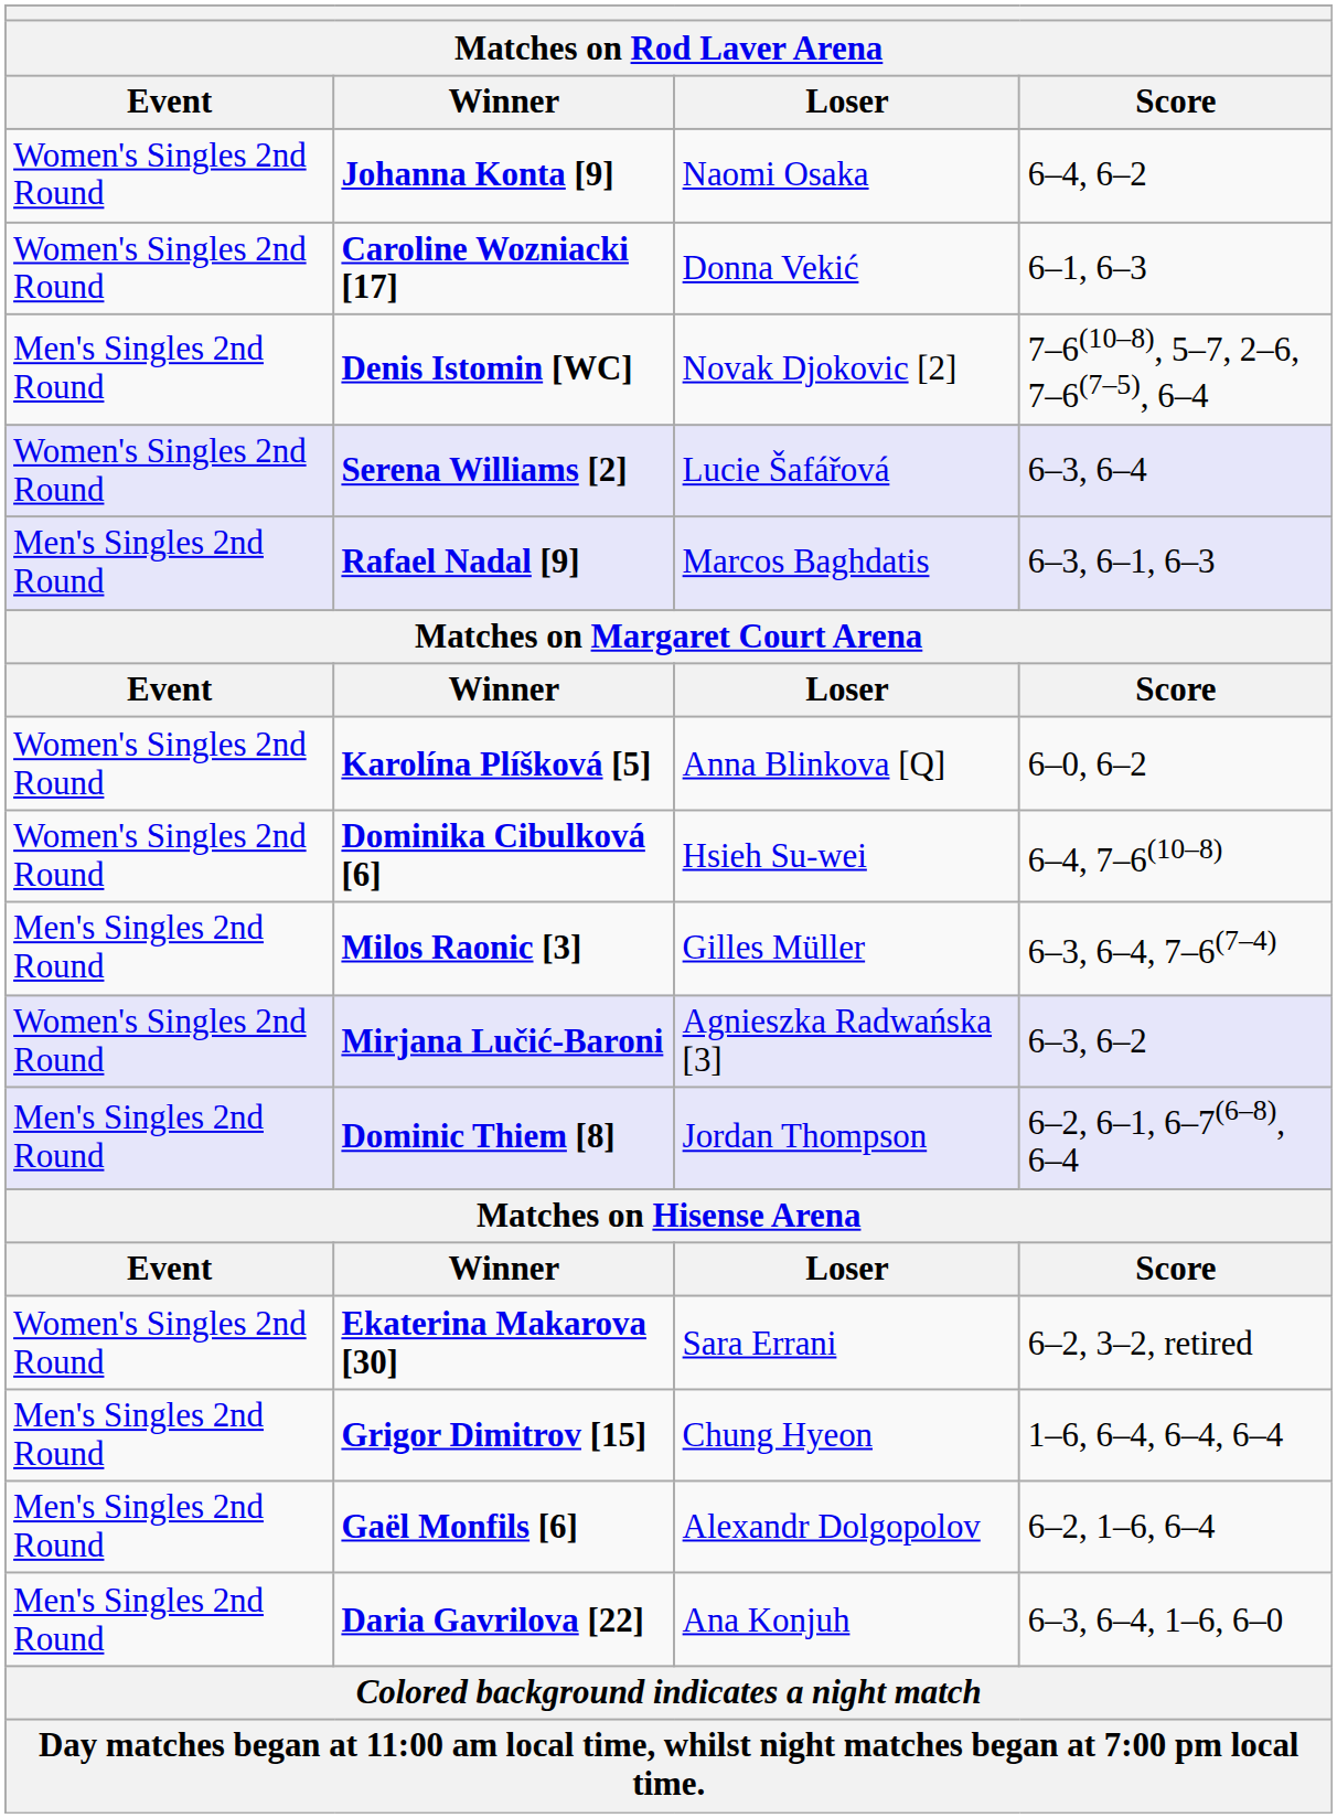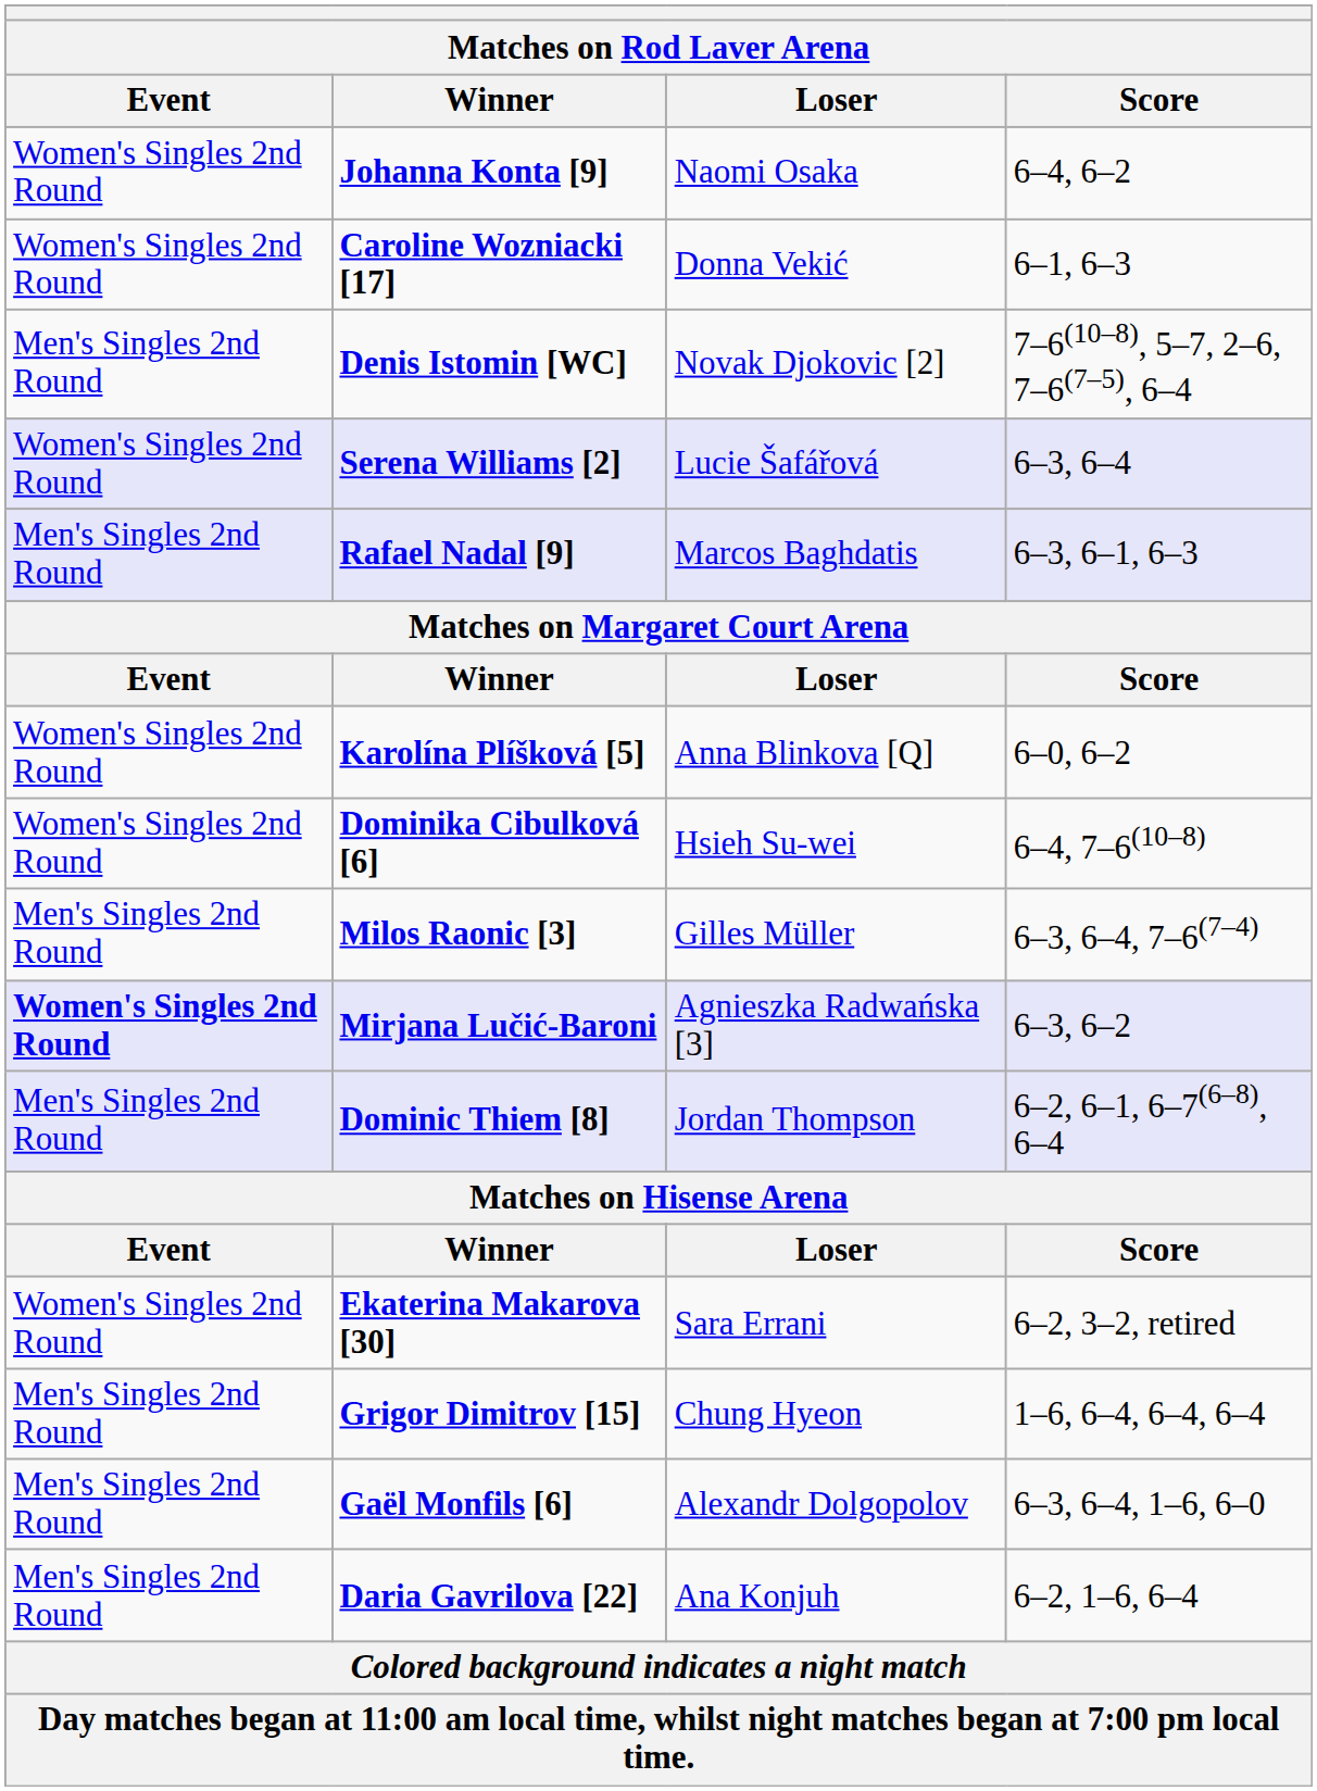Mirjana Lučić-Baroni | Event: normal -> bold
Gaël Monfils [6] | Score: 6–2, 1–6, 6–4 -> 6–3, 6–4, 1–6, 6–0
Daria Gavrilova [22] | Score: 6–3, 6–4, 1–6, 6–0 -> 6–2, 1–6, 6–4
